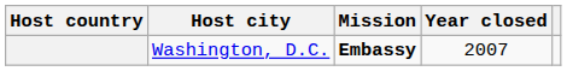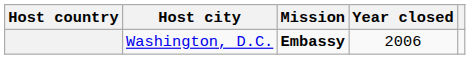Washington, D.C. | Year closed: 2007 -> 2006
